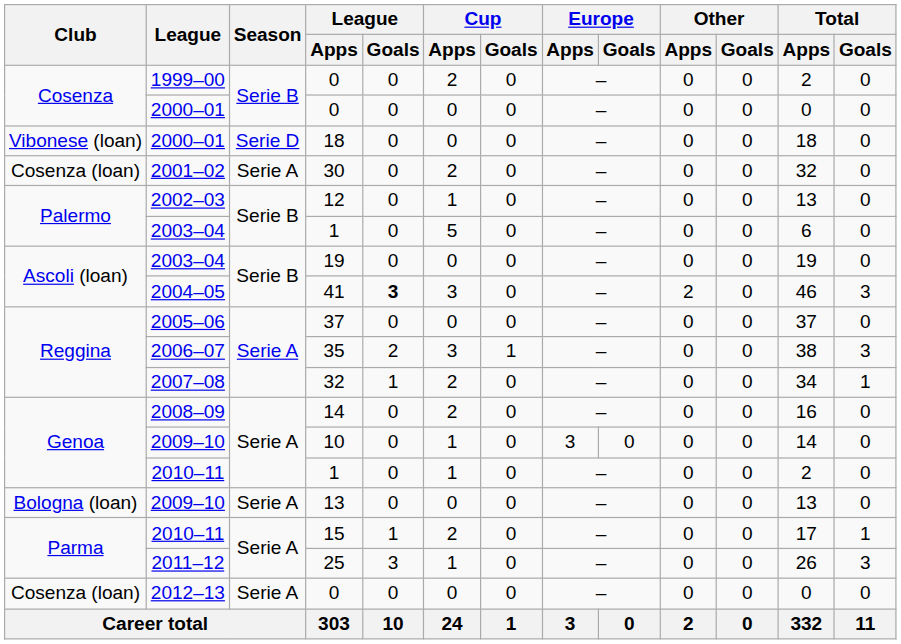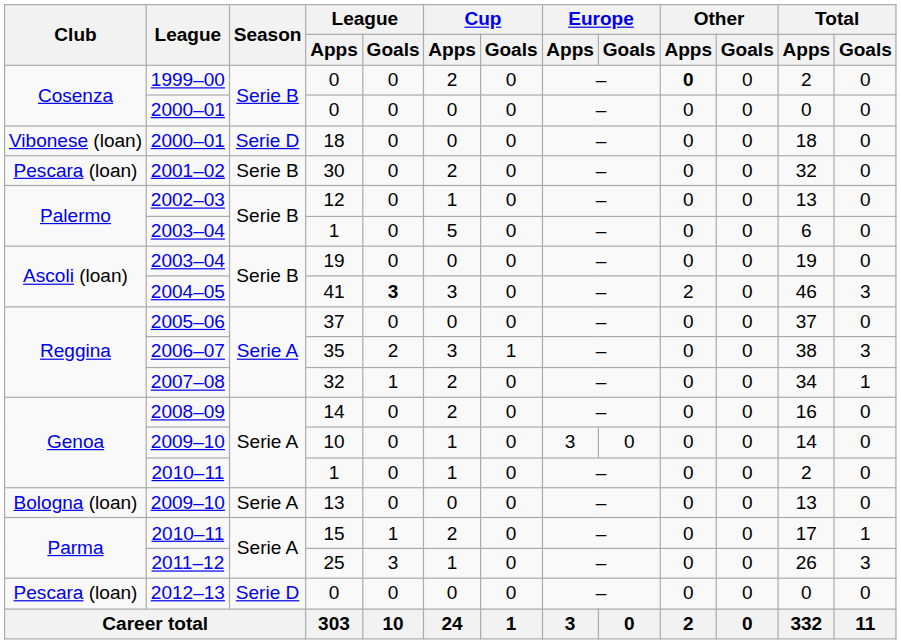1999–00 / 0 | Other / Apps: normal -> bold
30 | Club: Cosenza (loan) -> Pescara (loan)
30 | Season: Serie A -> Serie B
2012–13 / 0 | Club: Cosenza (loan) -> Pescara (loan)
2012–13 / 0 | Season: Serie A -> Serie D
